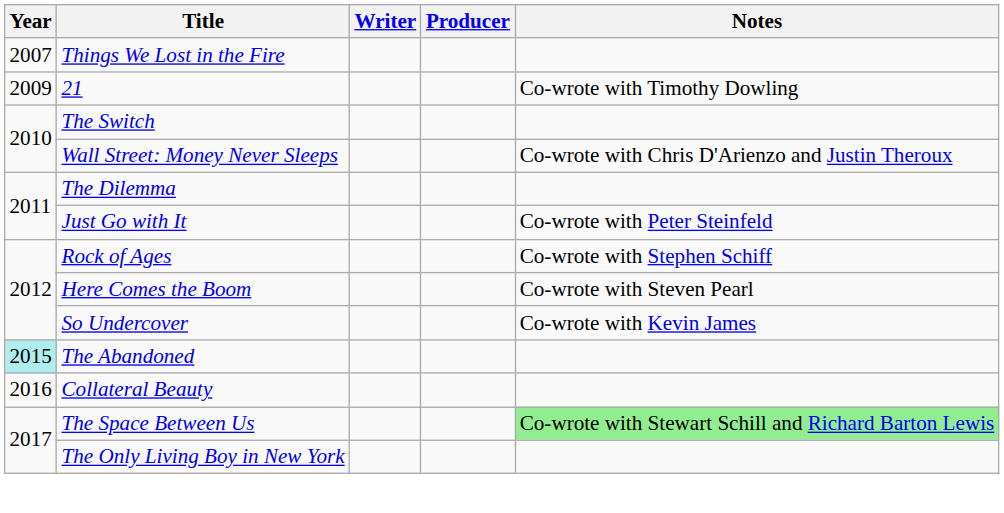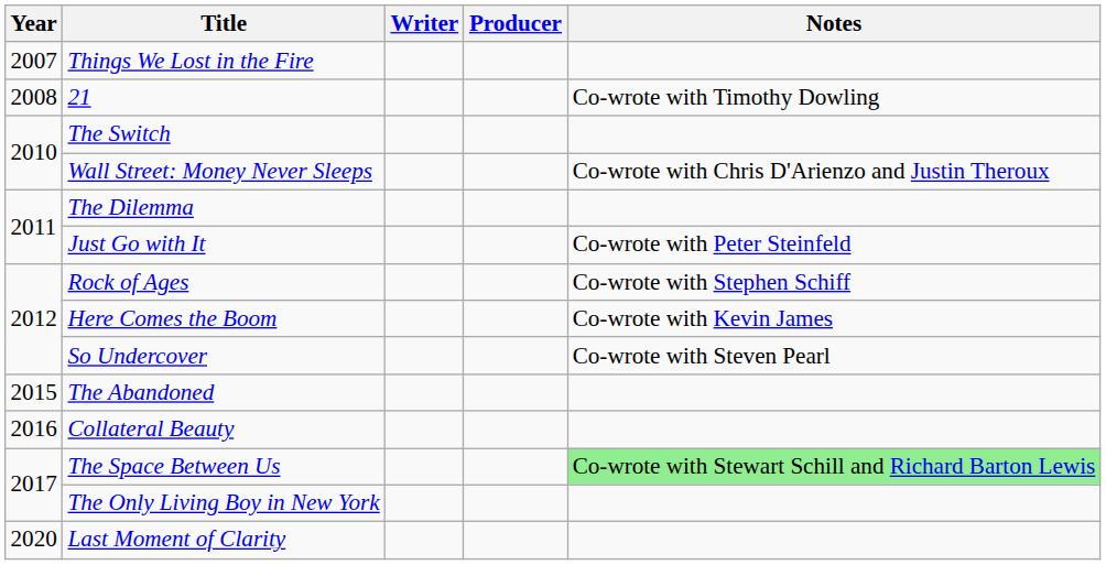21 | Year: 2009 -> 2008
Here Comes the Boom | Notes: Co-wrote with Steven Pearl -> Co-wrote with Kevin James
So Undercover | Notes: Co-wrote with Kevin James -> Co-wrote with Steven Pearl
The Abandoned | Year: paleturquoise background -> no background
+ row: 2020 | Last Moment of Clarity
